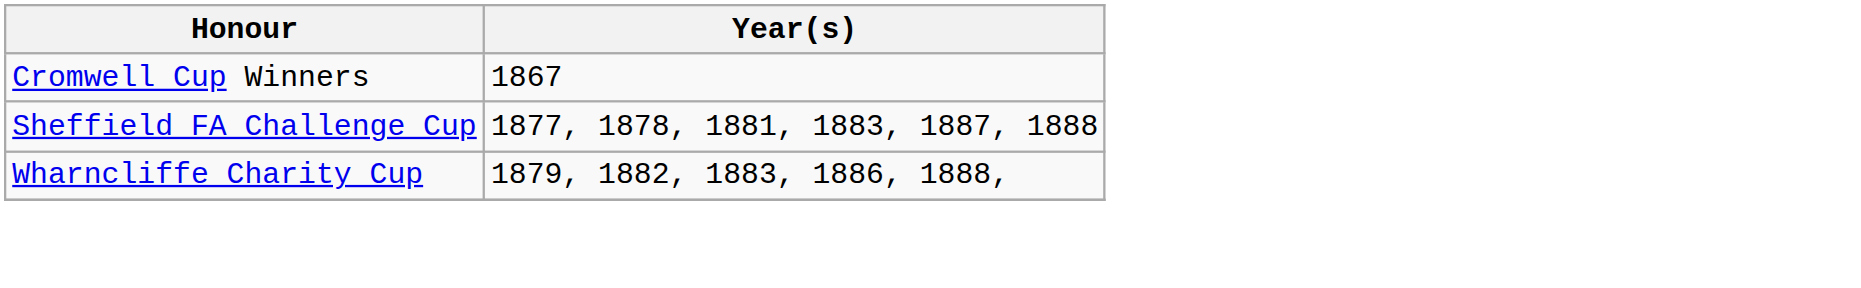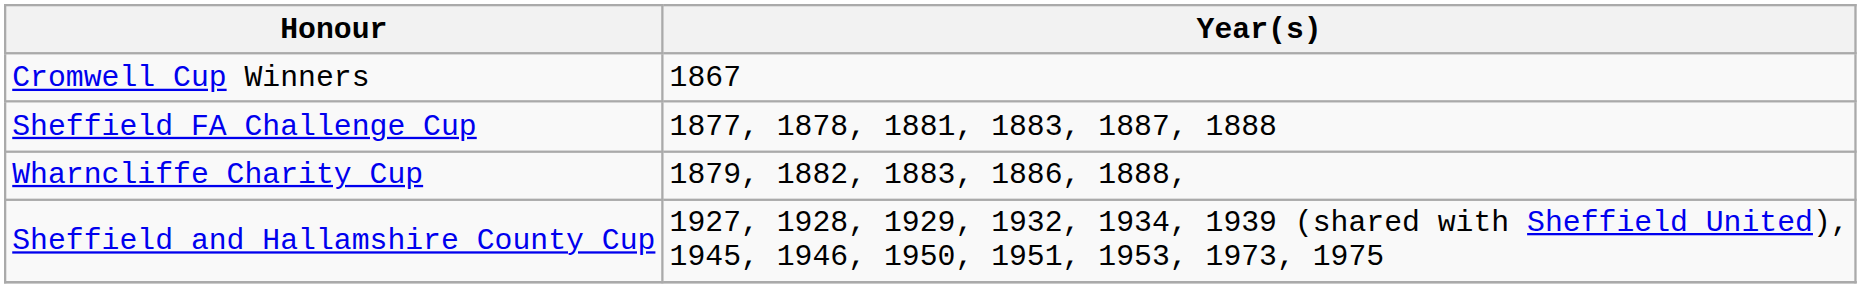+ row: Sheffield and Hallamshire County Cup | 1927, 1928, 1929, 1932, 1934, 1939 (shared with Sheffield United), 1945, 1946, 1950, 1951, 1953, 1973, 1975
